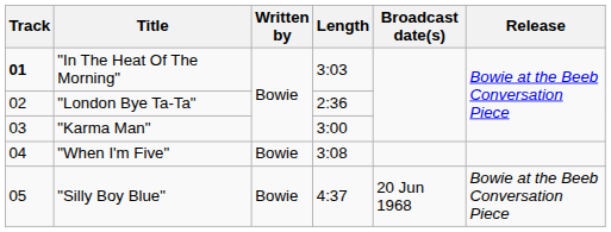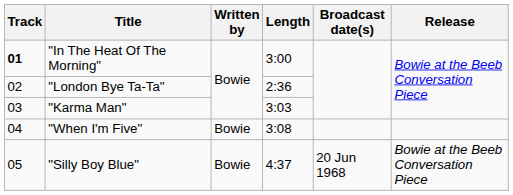"In The Heat Of The Morning" | Length: 3:03 -> 3:00
"Karma Man" | Length: 3:00 -> 3:03
